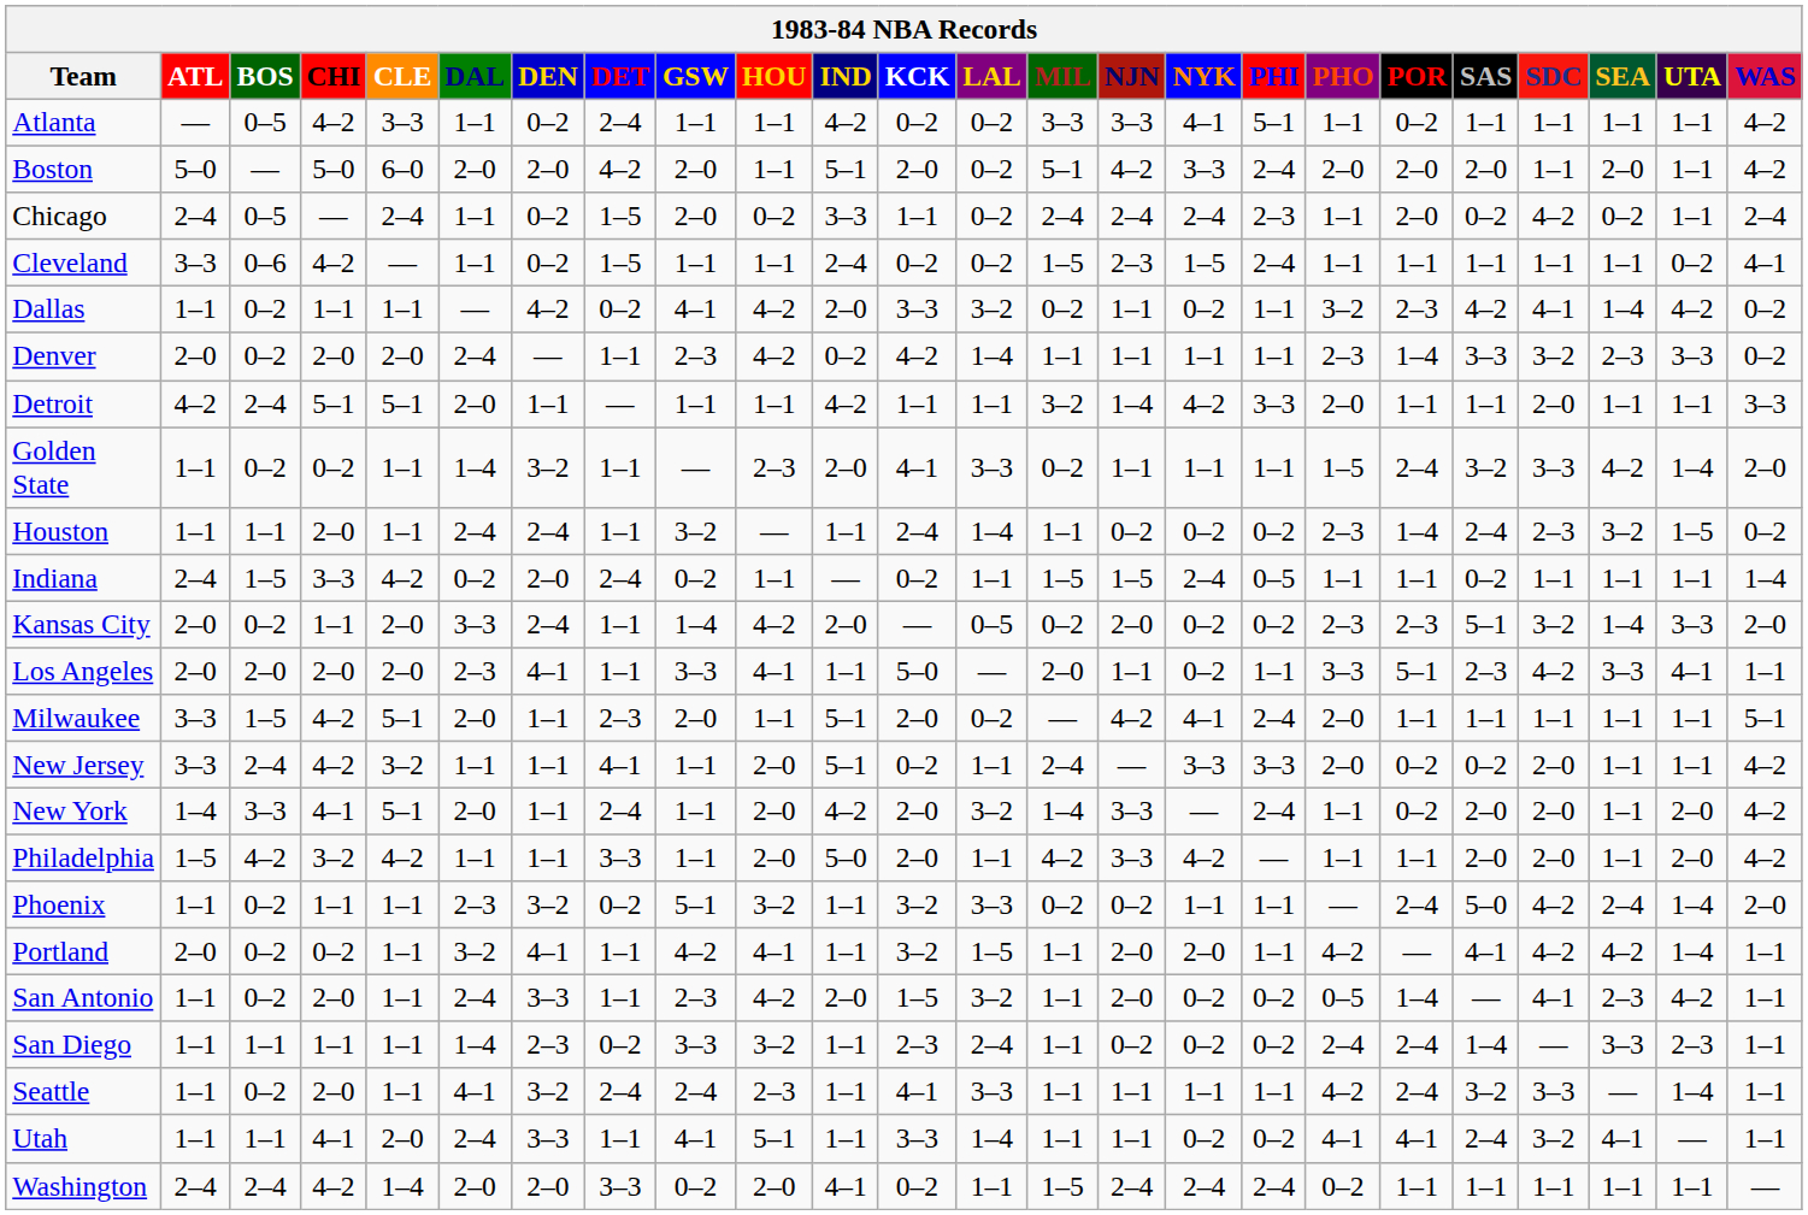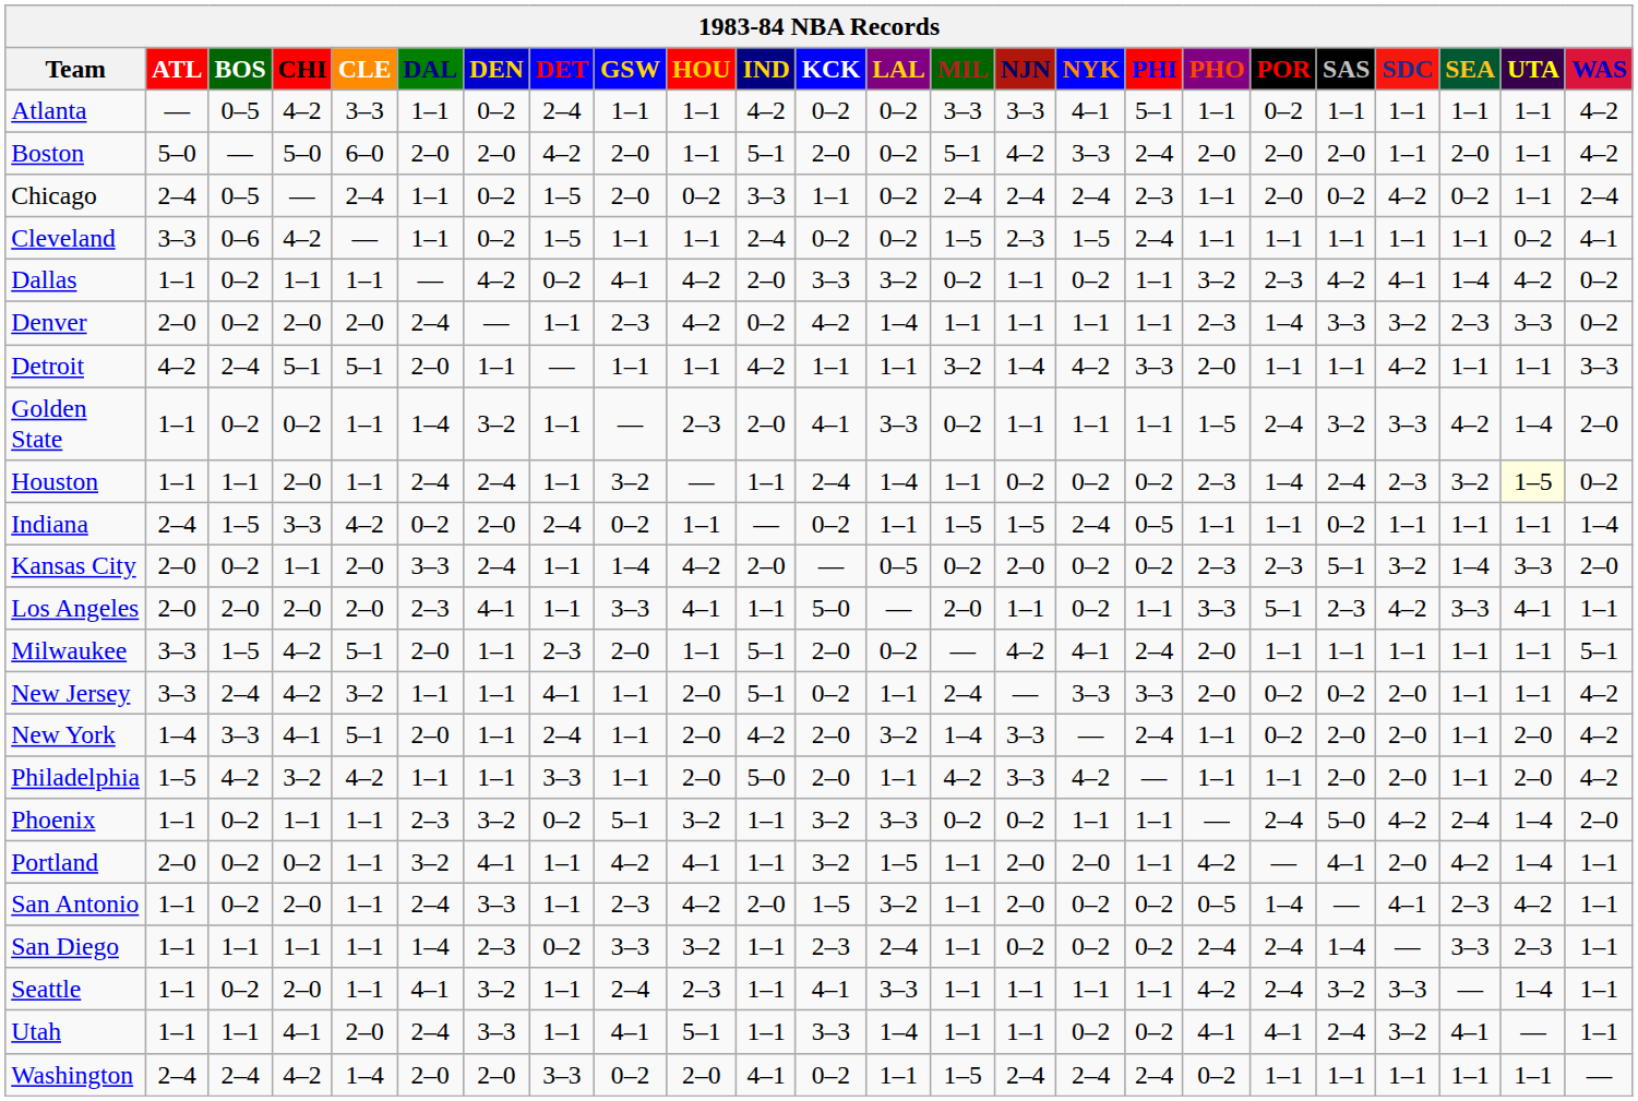Detroit | SDC: 2–0 -> 4–2
Houston | UTA: no background -> lightyellow background
Portland | SDC: 4–2 -> 2–0
Seattle | DET: 2–4 -> 1–1
